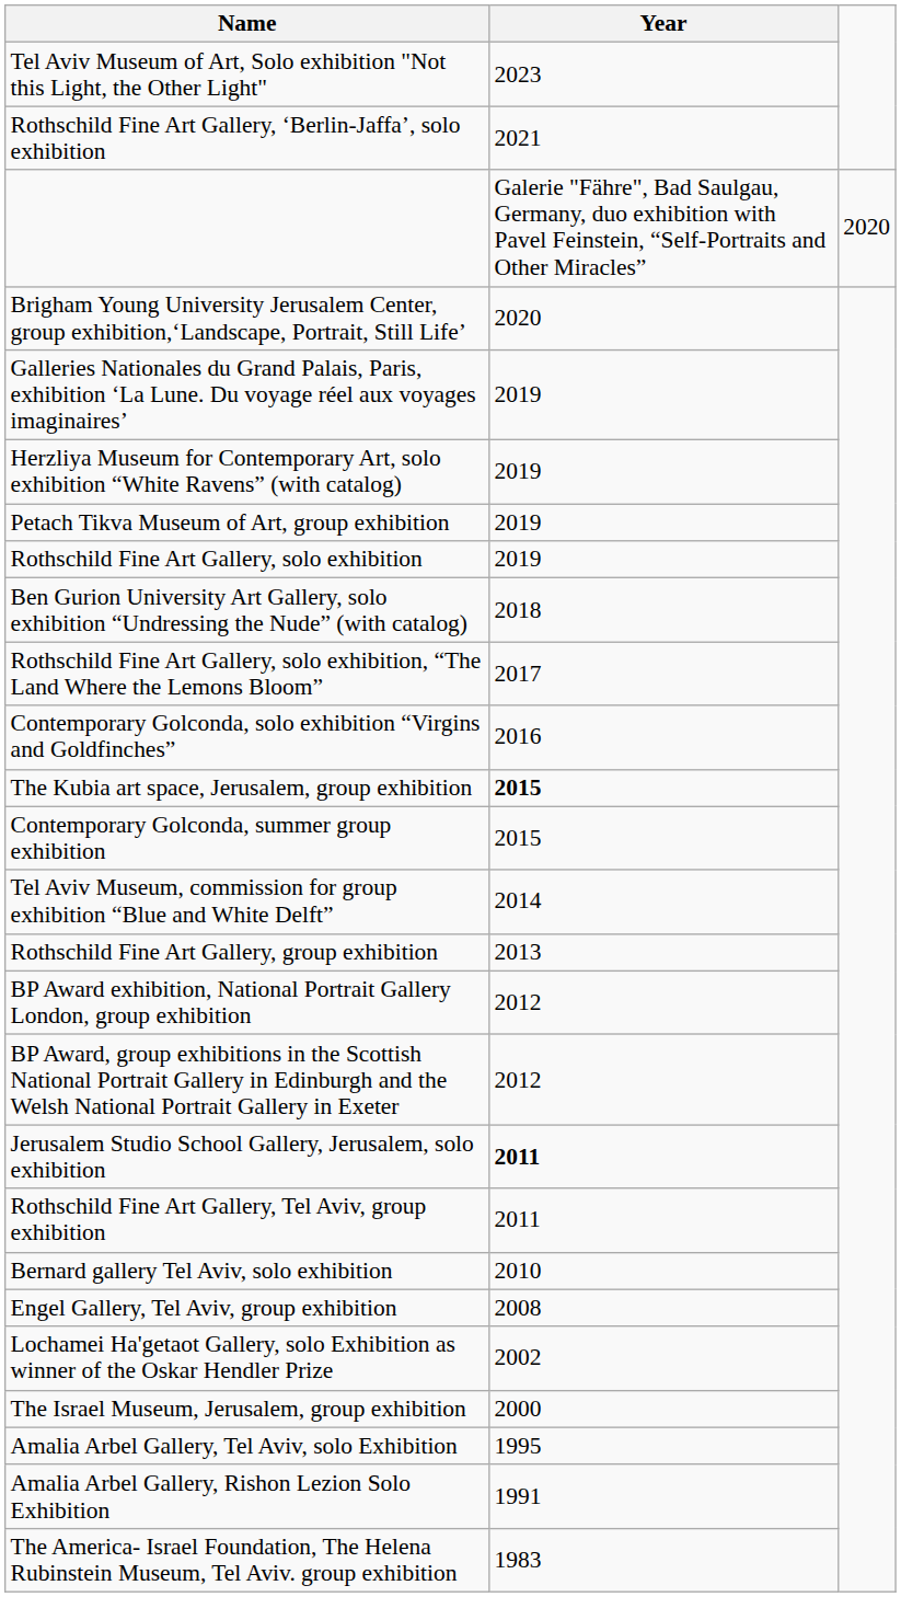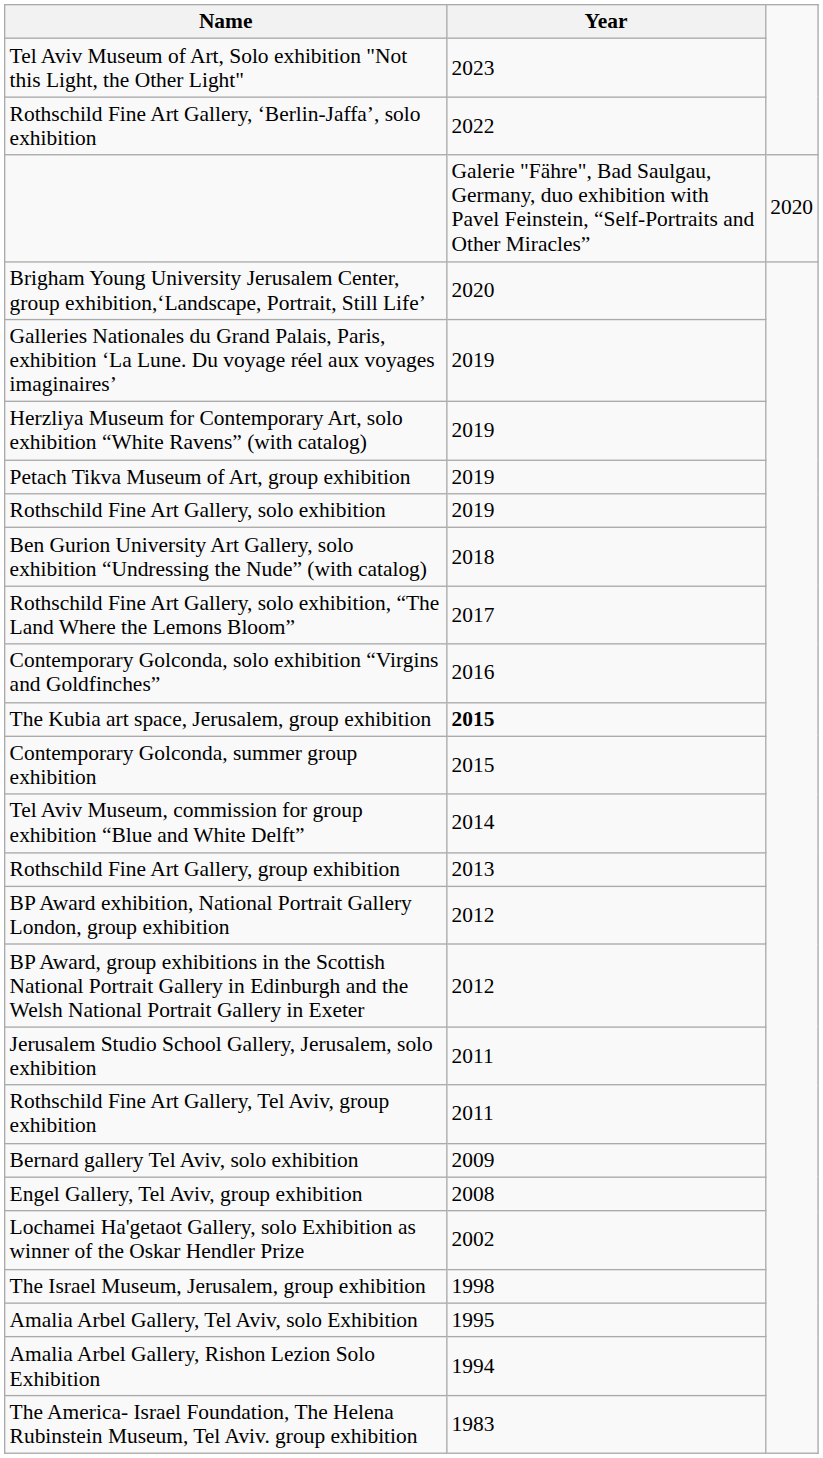Rothschild Fine Art Gallery, ‘Berlin-Jaffa’, solo exhibition | Year: 2021 -> 2022
Jerusalem Studio School Gallery, Jerusalem, solo exhibition | Year: bold -> normal
Bernard gallery Tel Aviv, solo exhibition | Year: 2010 -> 2009
The Israel Museum, Jerusalem, group exhibition | Year: 2000 -> 1998
Amalia Arbel Gallery, Rishon Lezion Solo Exhibition | Year: 1991 -> 1994
